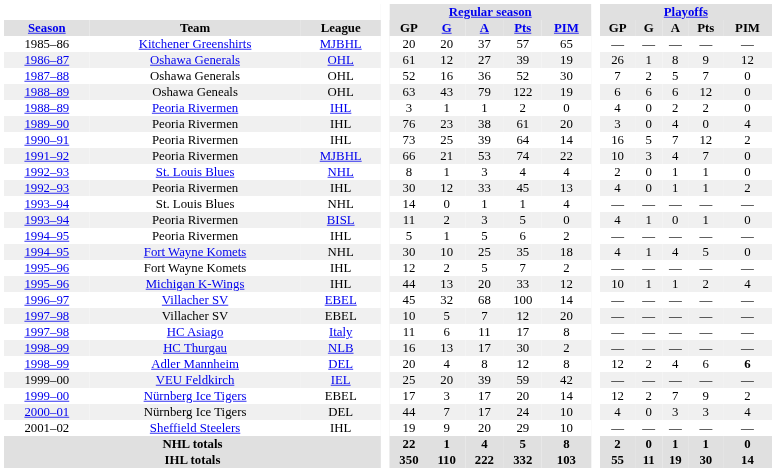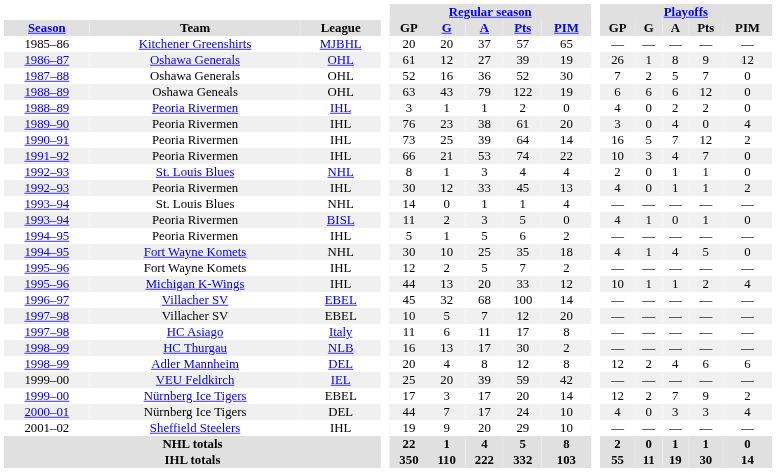1991–92 | League: MJBHL -> IHL
1998–99 / Adler Mannheim | Playoffs / PIM: bold -> normal
